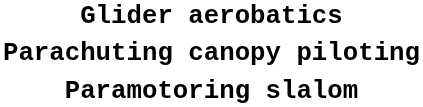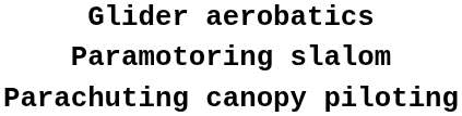rows swapped: Parachuting canopy piloting <-> Paramotoring slalom
